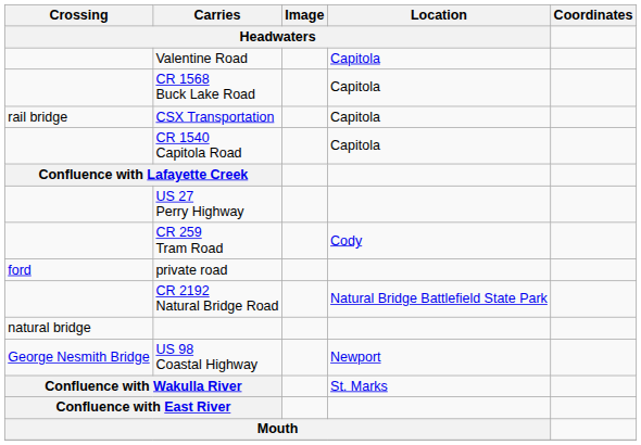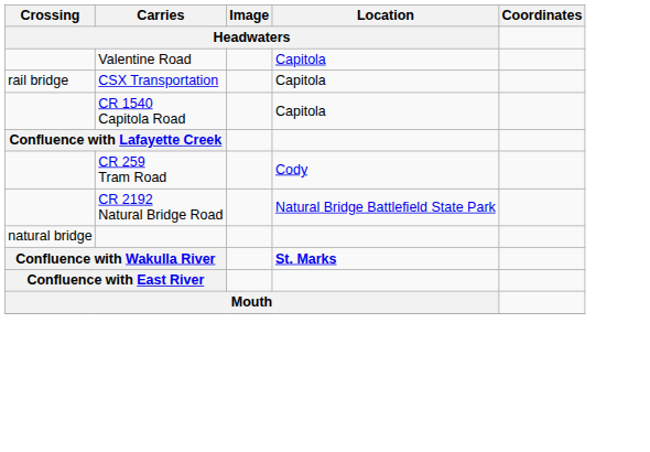- row: CR 1568 Buck Lake Road | Capitola
- row: US 27 Perry Highway
- row: ford | private road
- row: George Nesmith Bridge | US 98 Coastal Highway | Newport
Confluence with Wakulla River | Location: normal -> bold
